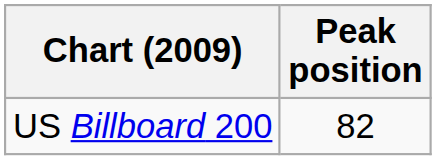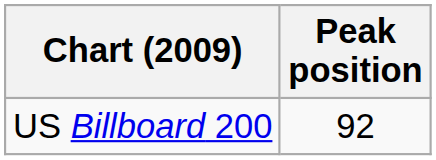US Billboard 200 | Peak position: 82 -> 92
